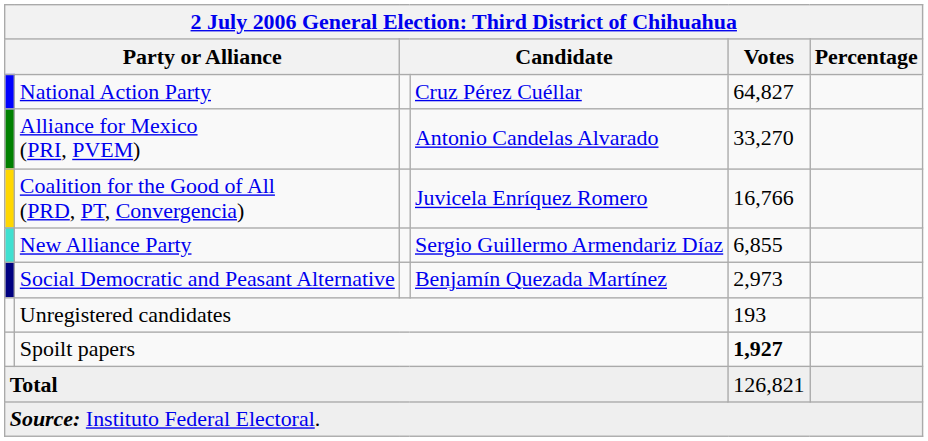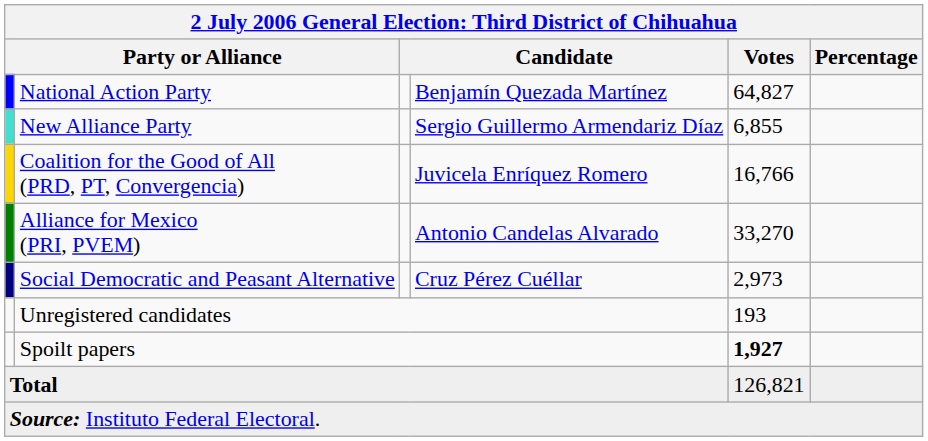National Action Party | column 4: Cruz Pérez Cuéllar -> Benjamín Quezada Martínez
rows swapped: Alliance for Mexico (PRI, PVEM) <-> New Alliance Party
Social Democratic and Peasant Alternative | column 4: Benjamín Quezada Martínez -> Cruz Pérez Cuéllar
